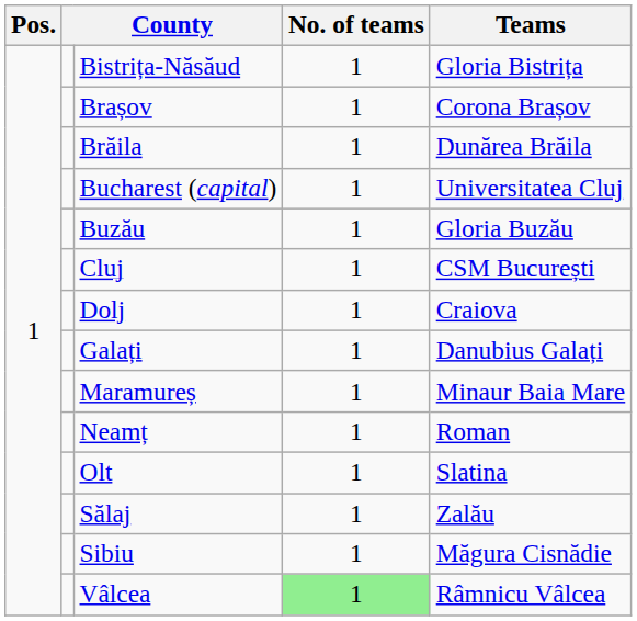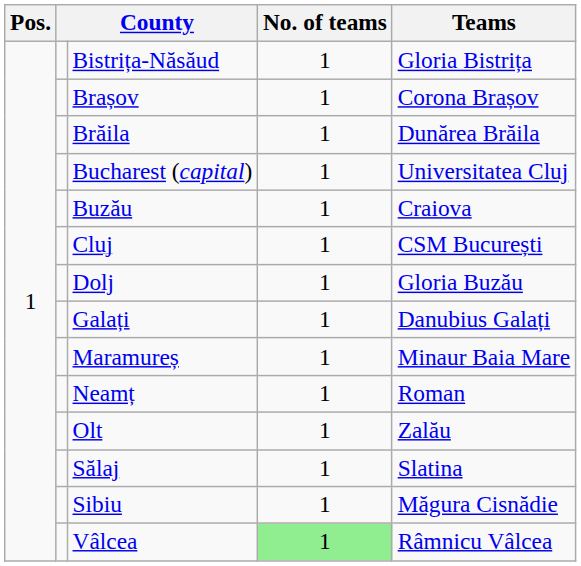Buzău | Teams: Gloria Buzău -> Craiova
Dolj | Teams: Craiova -> Gloria Buzău
Olt | Teams: Slatina -> Zalău
Sălaj | Teams: Zalău -> Slatina
